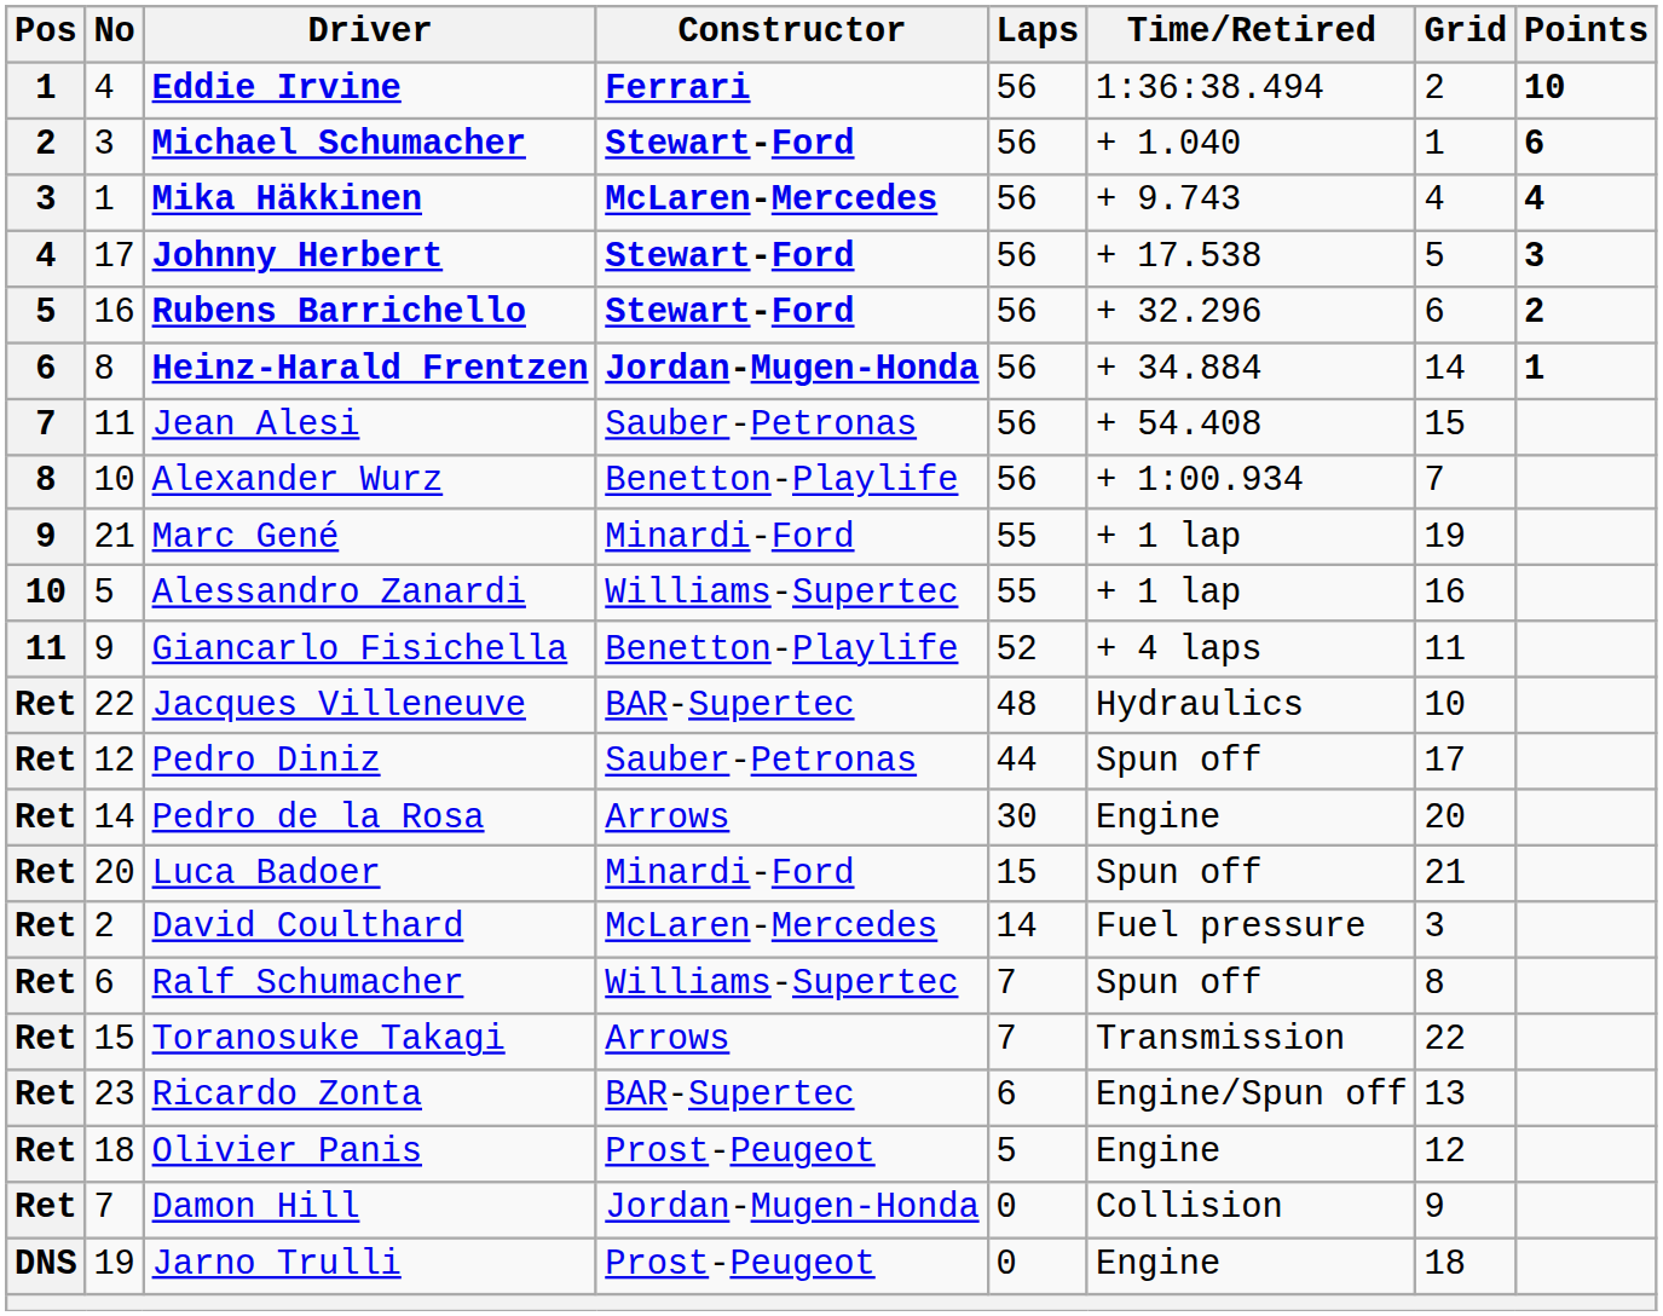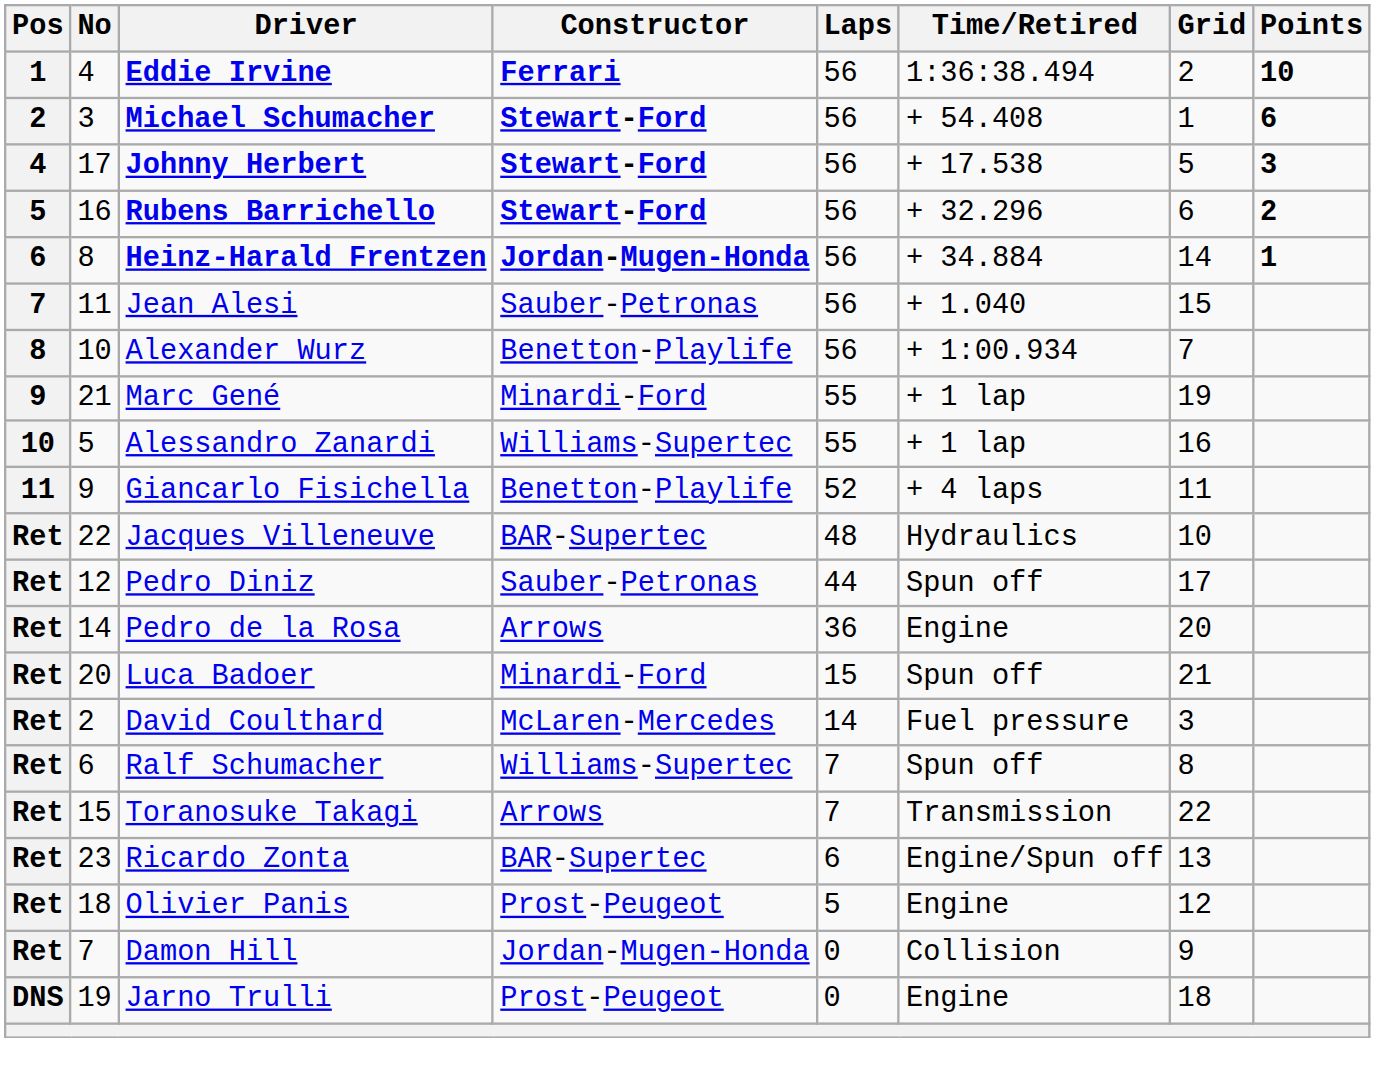Michael Schumacher | Time/Retired: + 1.040 -> + 54.408
- row: 3 | 1 | Mika Häkkinen | McLaren-Mercedes | 56 | + 9.743 | 4 | 4
Jean Alesi | Time/Retired: + 54.408 -> + 1.040
Pedro de la Rosa | Laps: 30 -> 36
